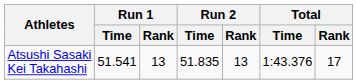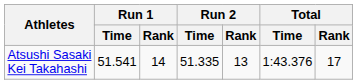Atsushi Sasaki Kei Takahashi | Run 1 / Rank: 13 -> 14
Atsushi Sasaki Kei Takahashi | Run 2 / Time: 51.835 -> 51.335
